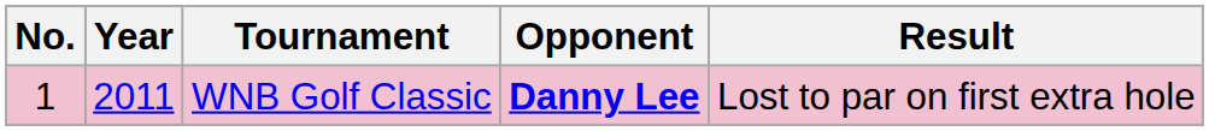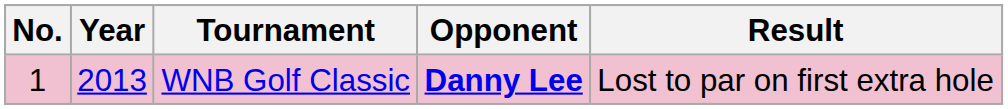WNB Golf Classic | Year: 2011 -> 2013
